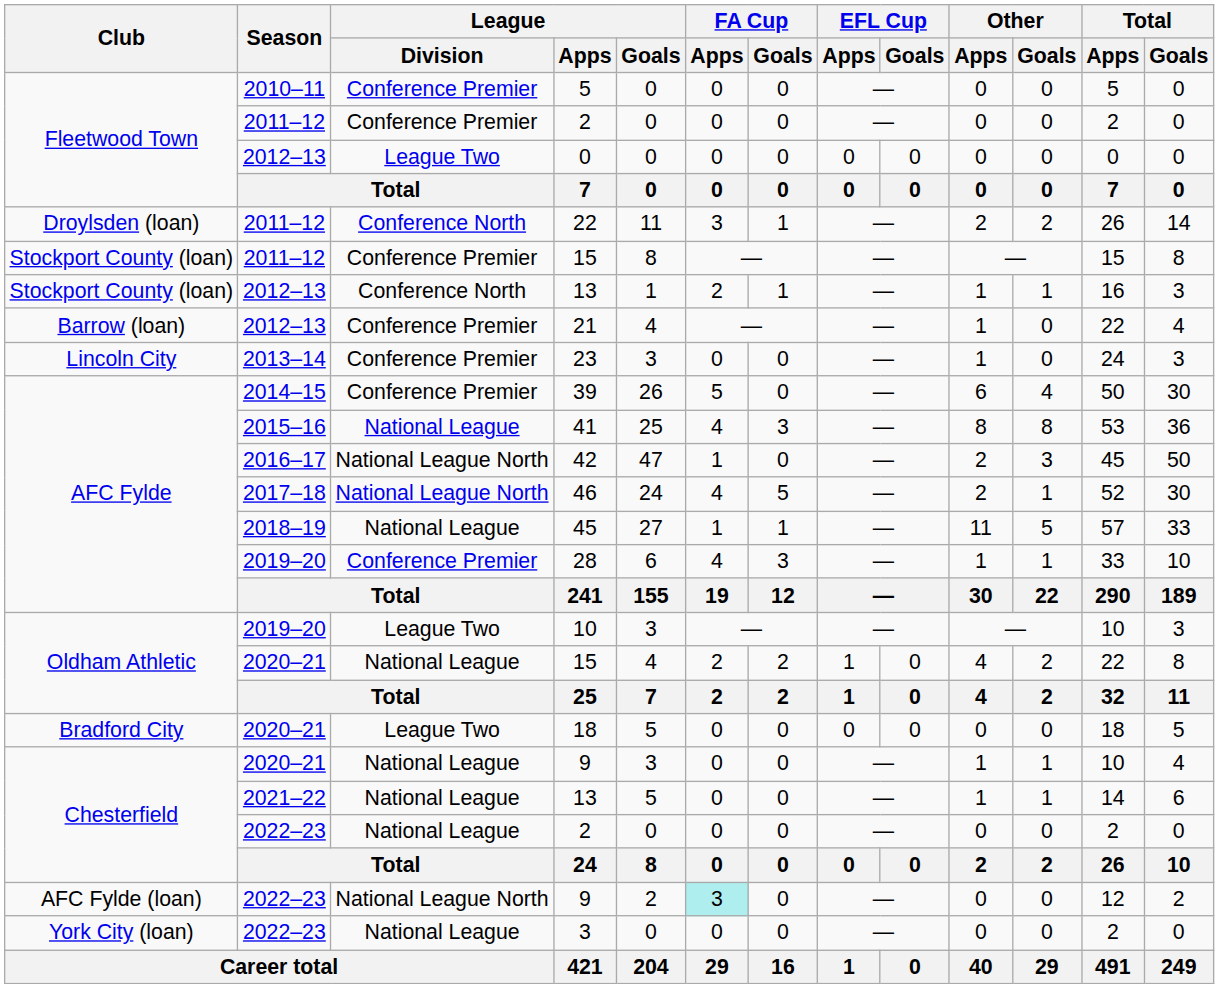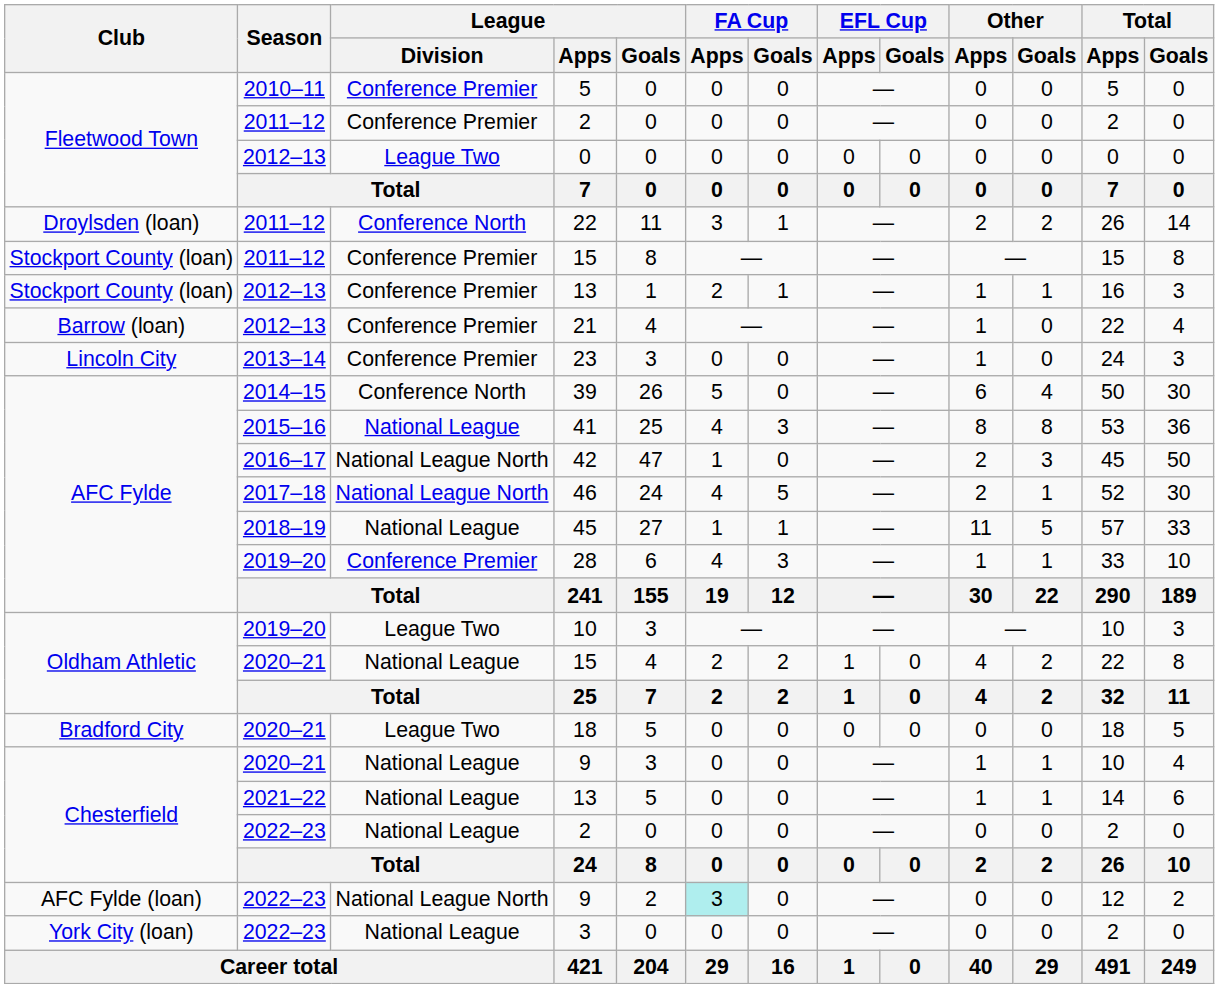2012–13 / 13 | League / Division: Conference North -> Conference Premier
39 | League / Division: Conference Premier -> Conference North
